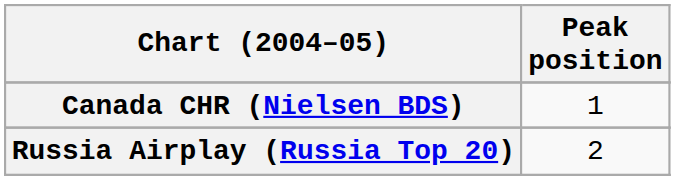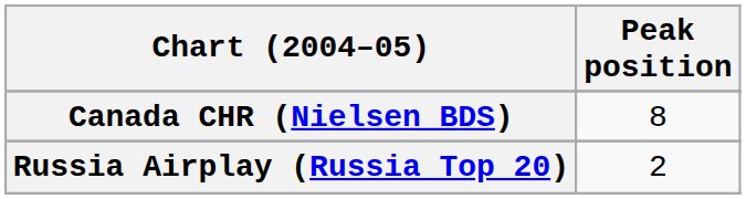Canada CHR (Nielsen BDS) | Peak position: 1 -> 8
